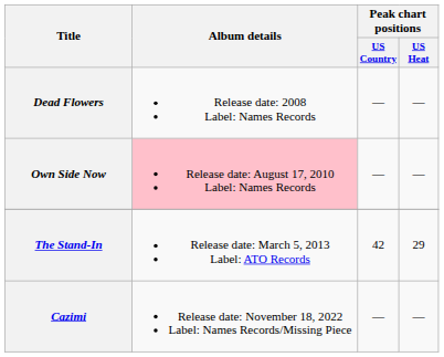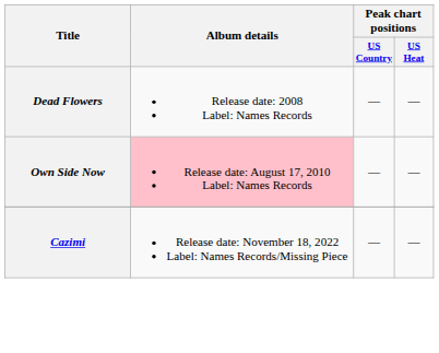- row: The Stand-In | Release date: March 5, 2013 Label: ATO Records | 42 | 29
